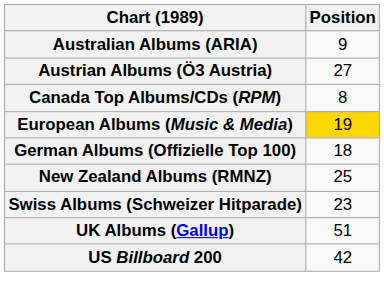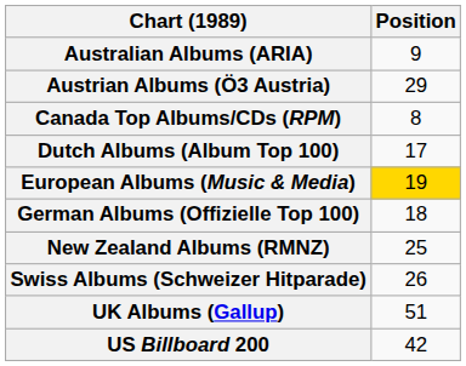Austrian Albums (Ö3 Austria) | Position: 27 -> 29
+ row: Dutch Albums (Album Top 100) | 17
Swiss Albums (Schweizer Hitparade) | Position: 23 -> 26
